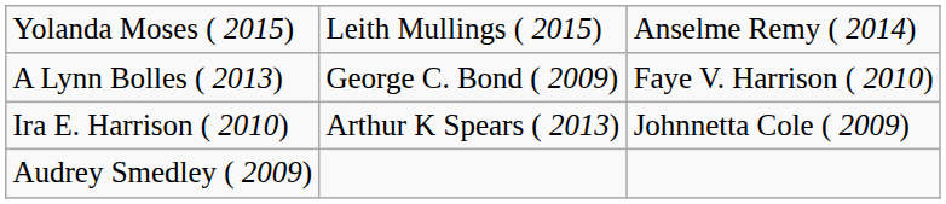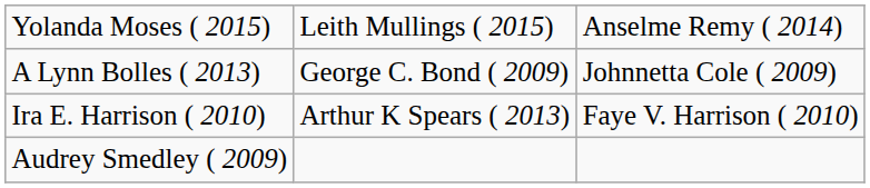A Lynn Bolles ( 2013) | column 3: Faye V. Harrison ( 2010) -> Johnnetta Cole ( 2009)
Ira E. Harrison ( 2010) | column 3: Johnnetta Cole ( 2009) -> Faye V. Harrison ( 2010)
